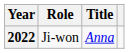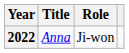columns swapped: Title <-> Role
